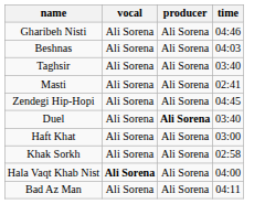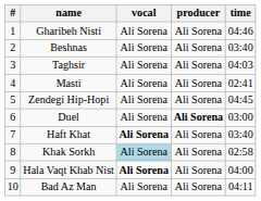+ column: # | 1 | 2 | 3 | 4 | 5 | 6 | 7 | 8 | 9 | 10
Beshnas | time: 04:03 -> 03:40
Taghsir | time: 03:40 -> 04:03
Duel | time: 03:40 -> 03:00
Haft Khat | vocal: normal -> bold
Haft Khat | time: 03:00 -> 03:40
Khak Sorkh | vocal: no background -> lightblue background
